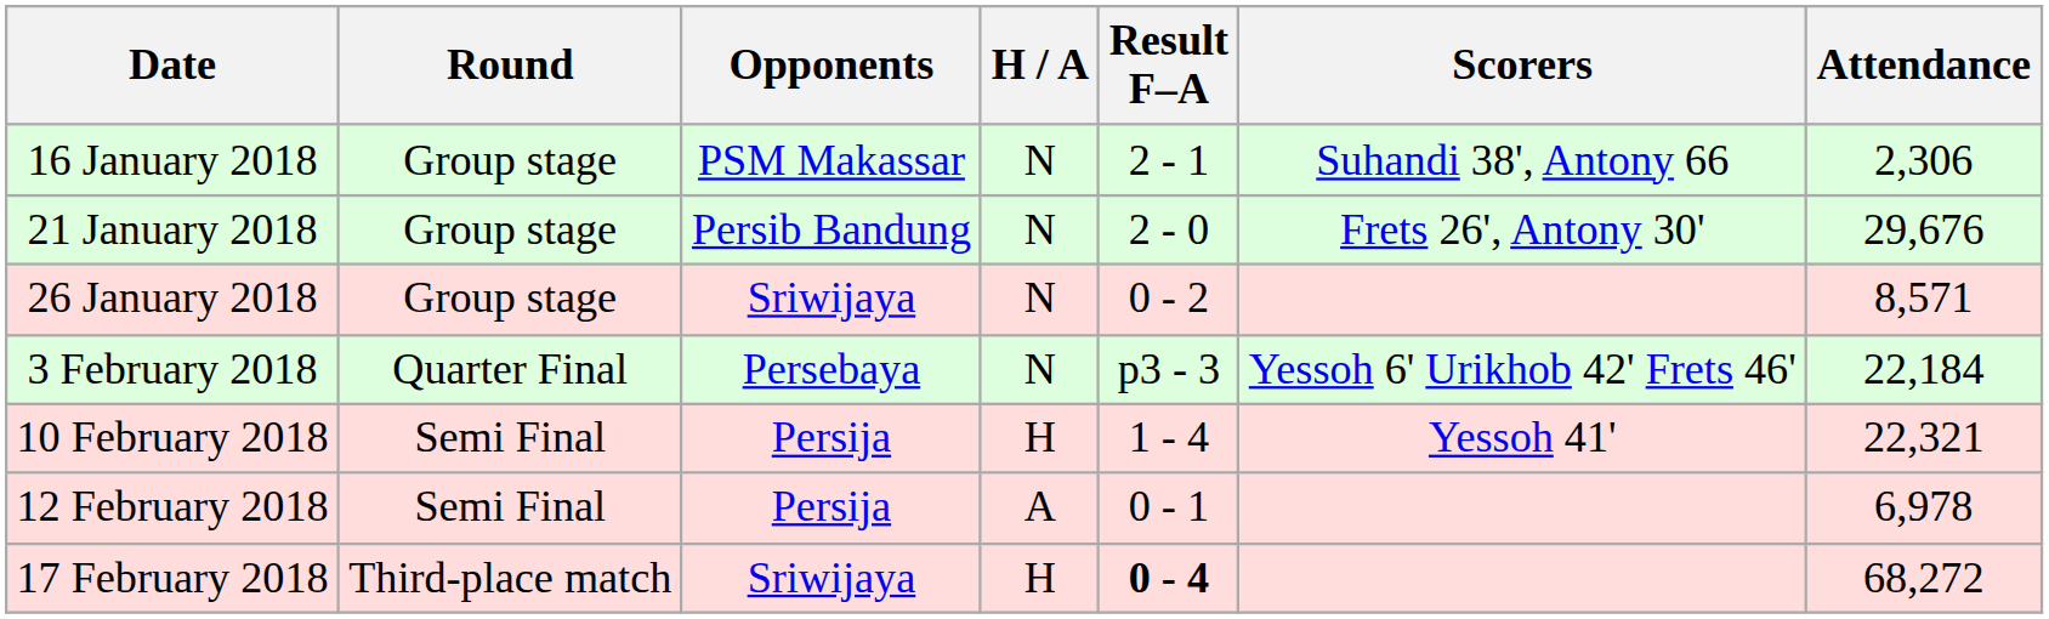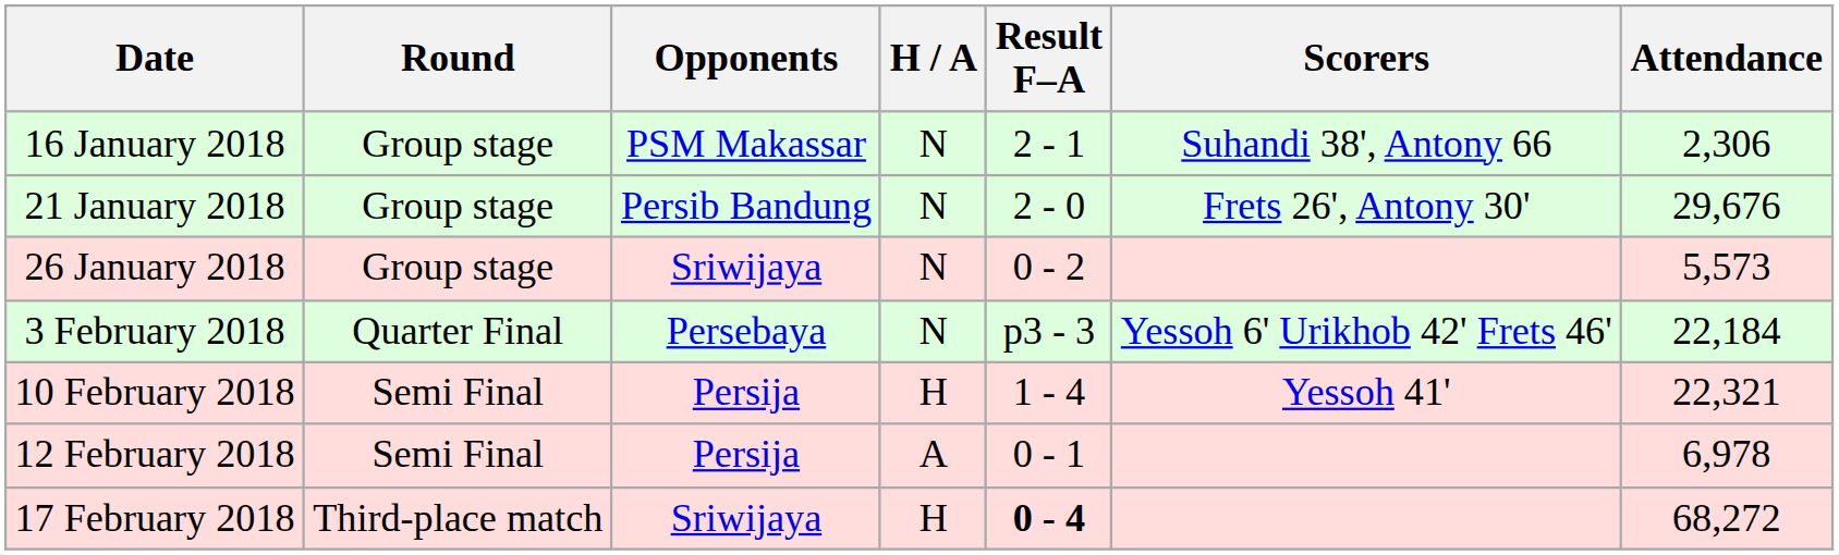26 January 2018 | Attendance: 8,571 -> 5,573
